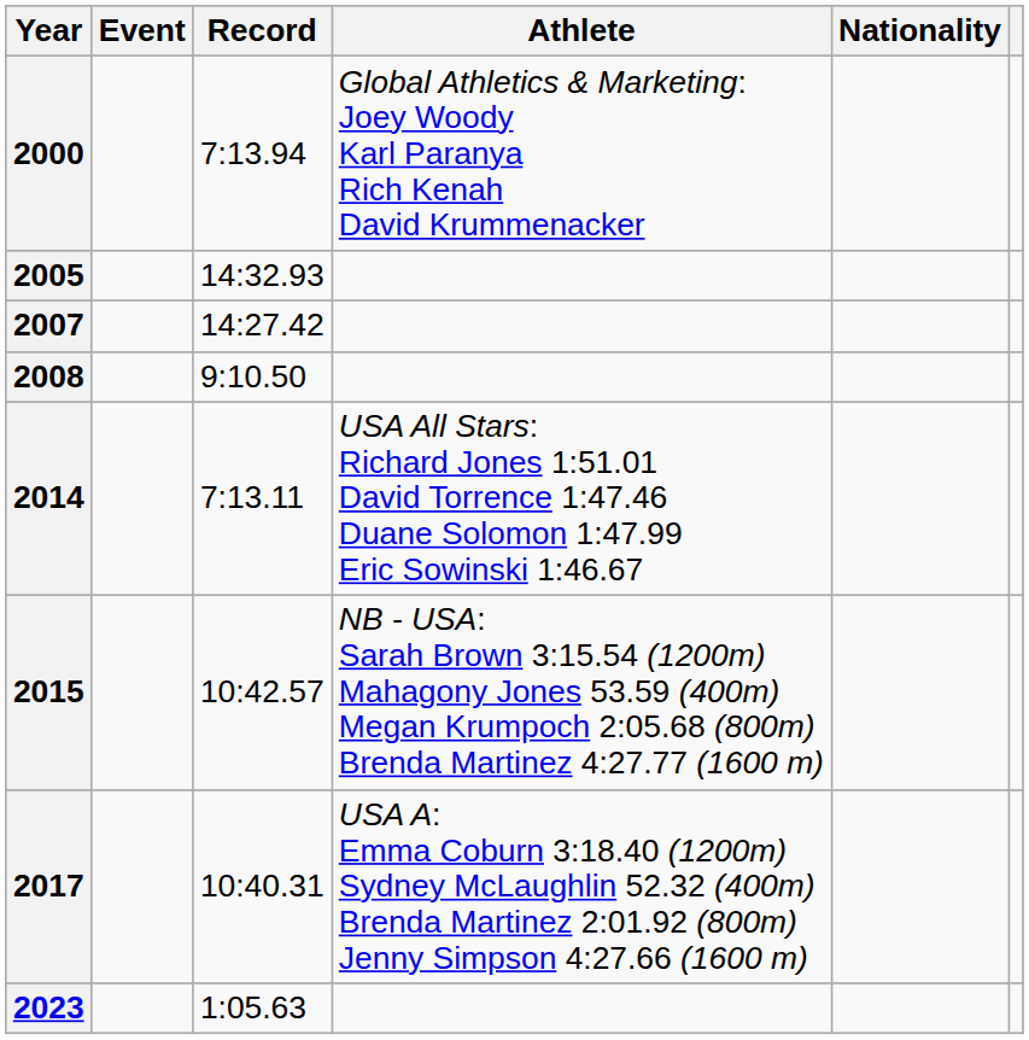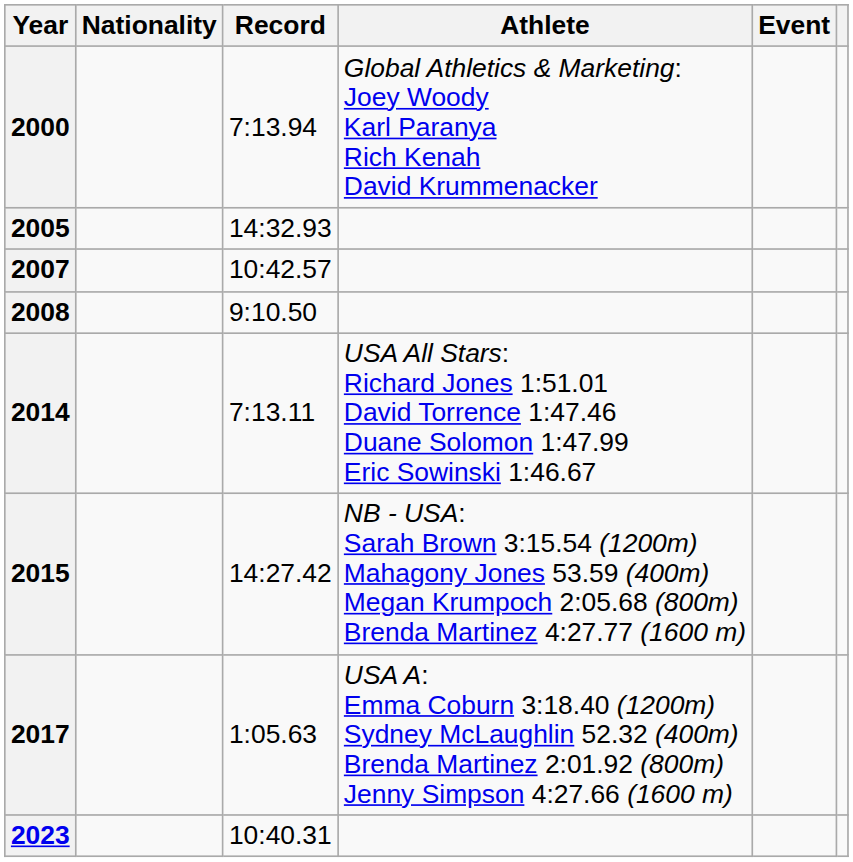columns swapped: Event <-> Nationality
2007 | Record: 14:27.42 -> 10:42.57
2015 | Record: 10:42.57 -> 14:27.42
2017 | Record: 10:40.31 -> 1:05.63
2023 | Record: 1:05.63 -> 10:40.31
